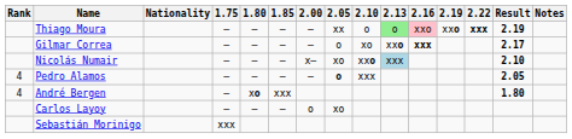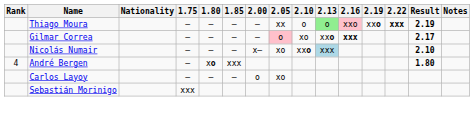Gilmar Correa | 2.05: no background -> pink background
- row: 4 | Pedro Alamos | – | – | – | – | o | xxx | 2.05
